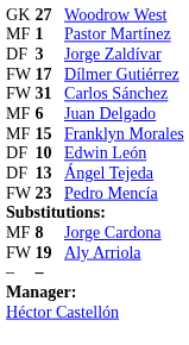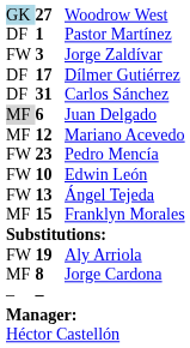Woodrow West | column 1: no background -> lightblue background
Pastor Martínez | column 1: MF -> DF
Jorge Zaldívar | column 1: DF -> FW
Dílmer Gutiérrez | column 1: FW -> DF
Carlos Sánchez | column 1: FW -> DF
Juan Delgado | column 1: no background -> lightgrey background
+ row: MF | 12 | Mariano Acevedo
rows swapped: Franklyn Morales <-> Pedro Mencía
Edwin León | column 1: DF -> FW
Ángel Tejeda | column 1: DF -> FW
rows swapped: Jorge Cardona <-> Aly Arriola
